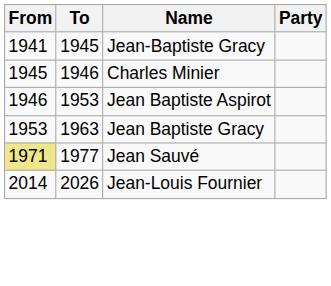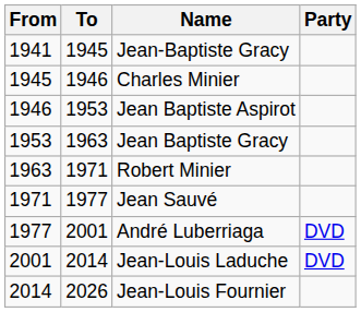+ row: 1963 | 1971 | Robert Minier
Jean Sauvé | From: khaki background -> no background
+ row: 1977 | 2001 | André Luberriaga | DVD
+ row: 2001 | 2014 | Jean-Louis Laduche | DVD
